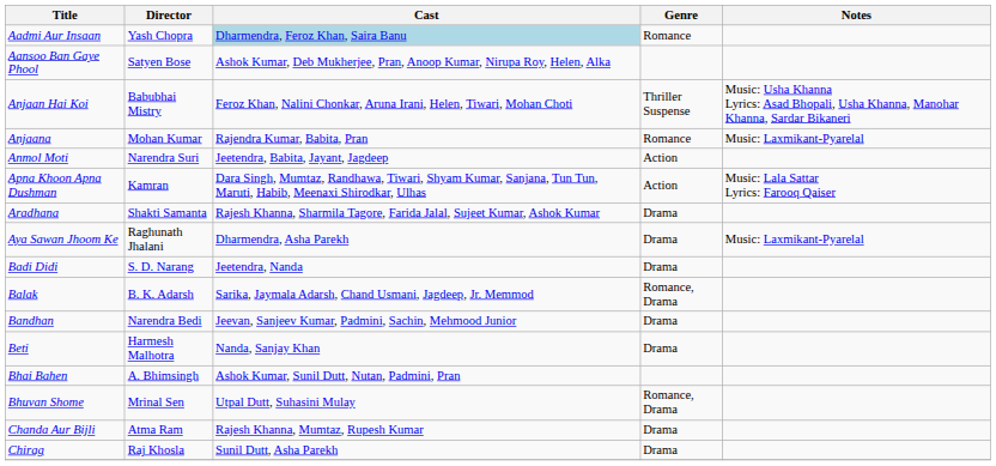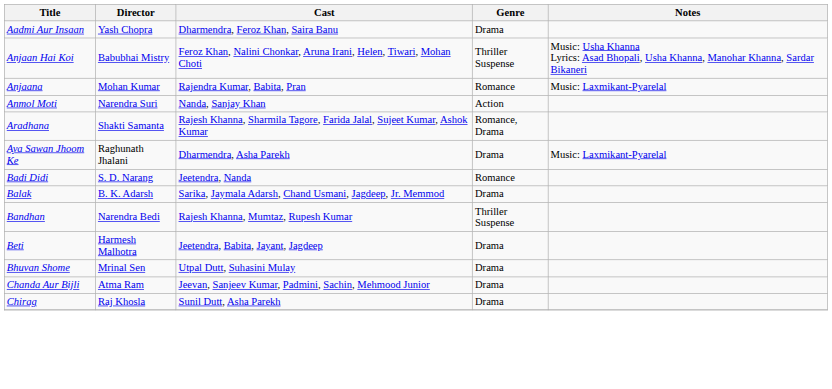Aadmi Aur Insaan | Cast: lightblue background -> no background
Aadmi Aur Insaan | Genre: Romance -> Drama
- row: Aansoo Ban Gaye Phool | Satyen Bose | Ashok Kumar, Deb Mukherjee, Pran, Anoop Kumar, Nirupa Roy, Helen, Alka
Anmol Moti | Cast: Jeetendra, Babita, Jayant, Jagdeep -> Nanda, Sanjay Khan
- row: Apna Khoon Apna Dushman | Kamran | Dara Singh, Mumtaz, Randhawa, Tiwari, Shyam Kumar, Sanjana, Tun Tun, Maruti, Habib, Meenaxi Shirodkar, Ulhas | Action | Music: Lala Sattar Lyrics: Farooq Qaiser
Aradhana | Genre: Drama -> Romance, Drama
Badi Didi | Genre: Drama -> Romance
Balak | Genre: Romance, Drama -> Drama
Bandhan | Cast: Jeevan, Sanjeev Kumar, Padmini, Sachin, Mehmood Junior -> Rajesh Khanna, Mumtaz, Rupesh Kumar
Bandhan | Genre: Drama -> Thriller Suspense
Beti | Cast: Nanda, Sanjay Khan -> Jeetendra, Babita, Jayant, Jagdeep
- row: Bhai Bahen | A. Bhimsingh | Ashok Kumar, Sunil Dutt, Nutan, Padmini, Pran
Bhuvan Shome | Genre: Romance, Drama -> Drama
Chanda Aur Bijli | Cast: Rajesh Khanna, Mumtaz, Rupesh Kumar -> Jeevan, Sanjeev Kumar, Padmini, Sachin, Mehmood Junior
